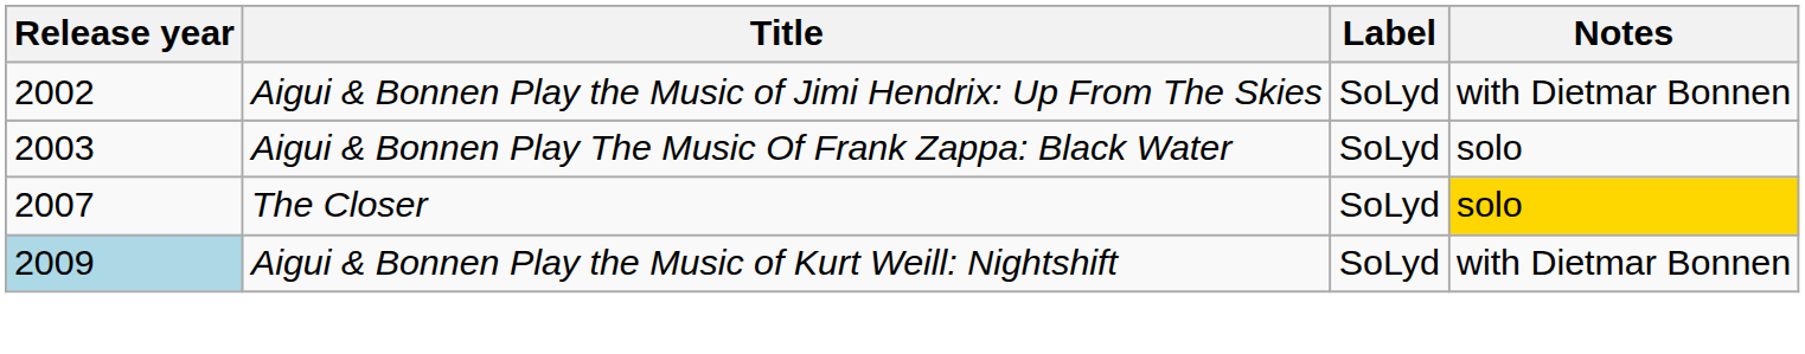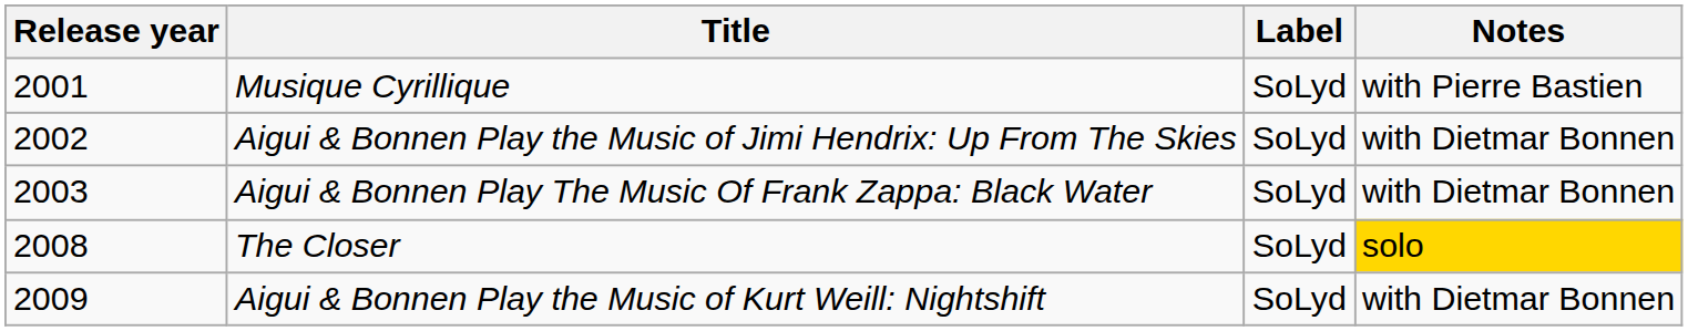+ row: 2001 | Musique Cyrillique | SoLyd | with Pierre Bastien
Aigui & Bonnen Play The Music Of Frank Zappa: Black Water | Notes: solo -> with Dietmar Bonnen
The Closer | Release year: 2007 -> 2008
Aigui & Bonnen Play the Music of Kurt Weill: Nightshift | Release year: lightblue background -> no background
